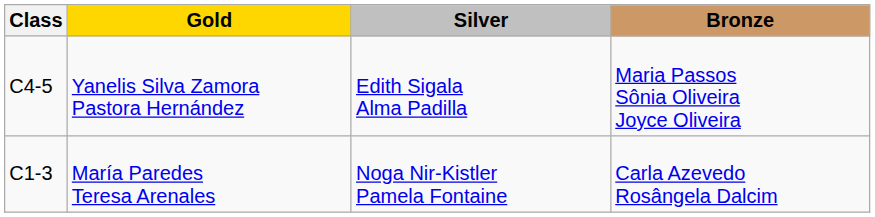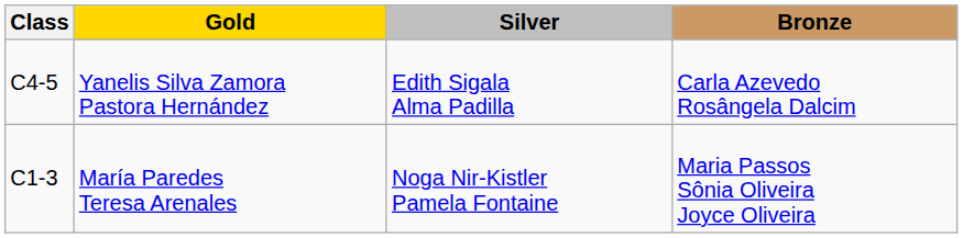Yanelis Silva Zamora Pastora Hernández | Bronze: Maria Passos Sônia Oliveira Joyce Oliveira -> Carla Azevedo Rosângela Dalcim
María Paredes Teresa Arenales | Bronze: Carla Azevedo Rosângela Dalcim -> Maria Passos Sônia Oliveira Joyce Oliveira
